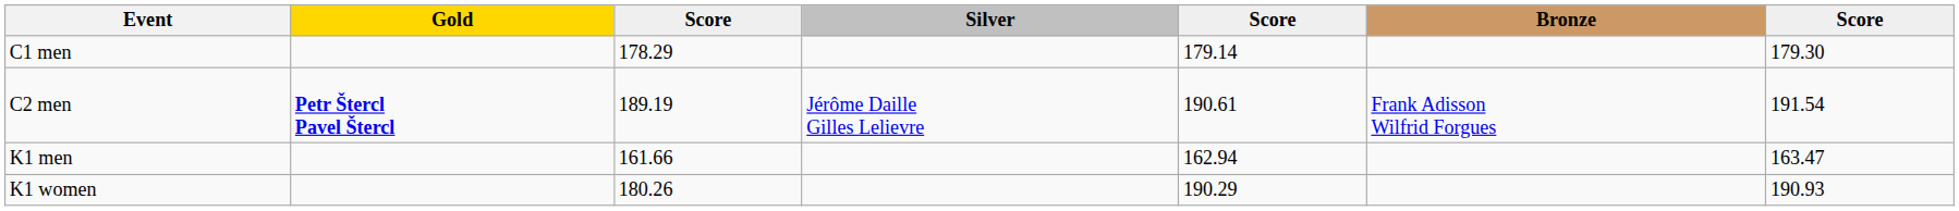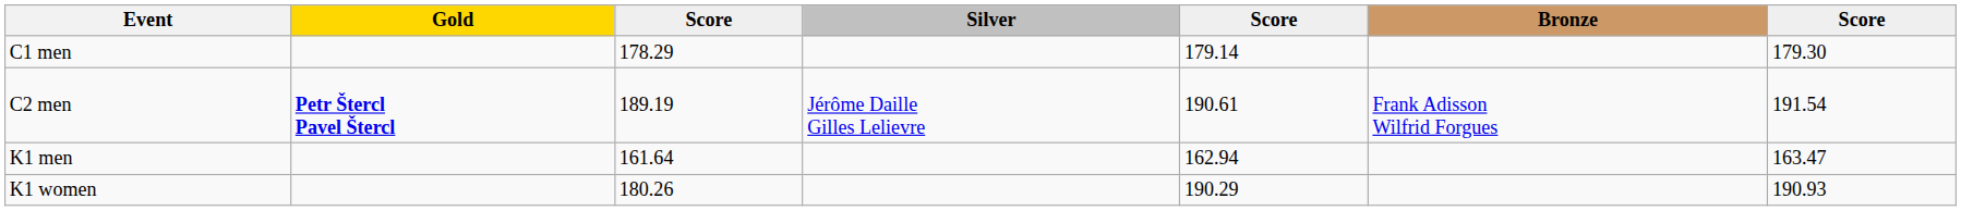K1 men | column 3: 161.66 -> 161.64
